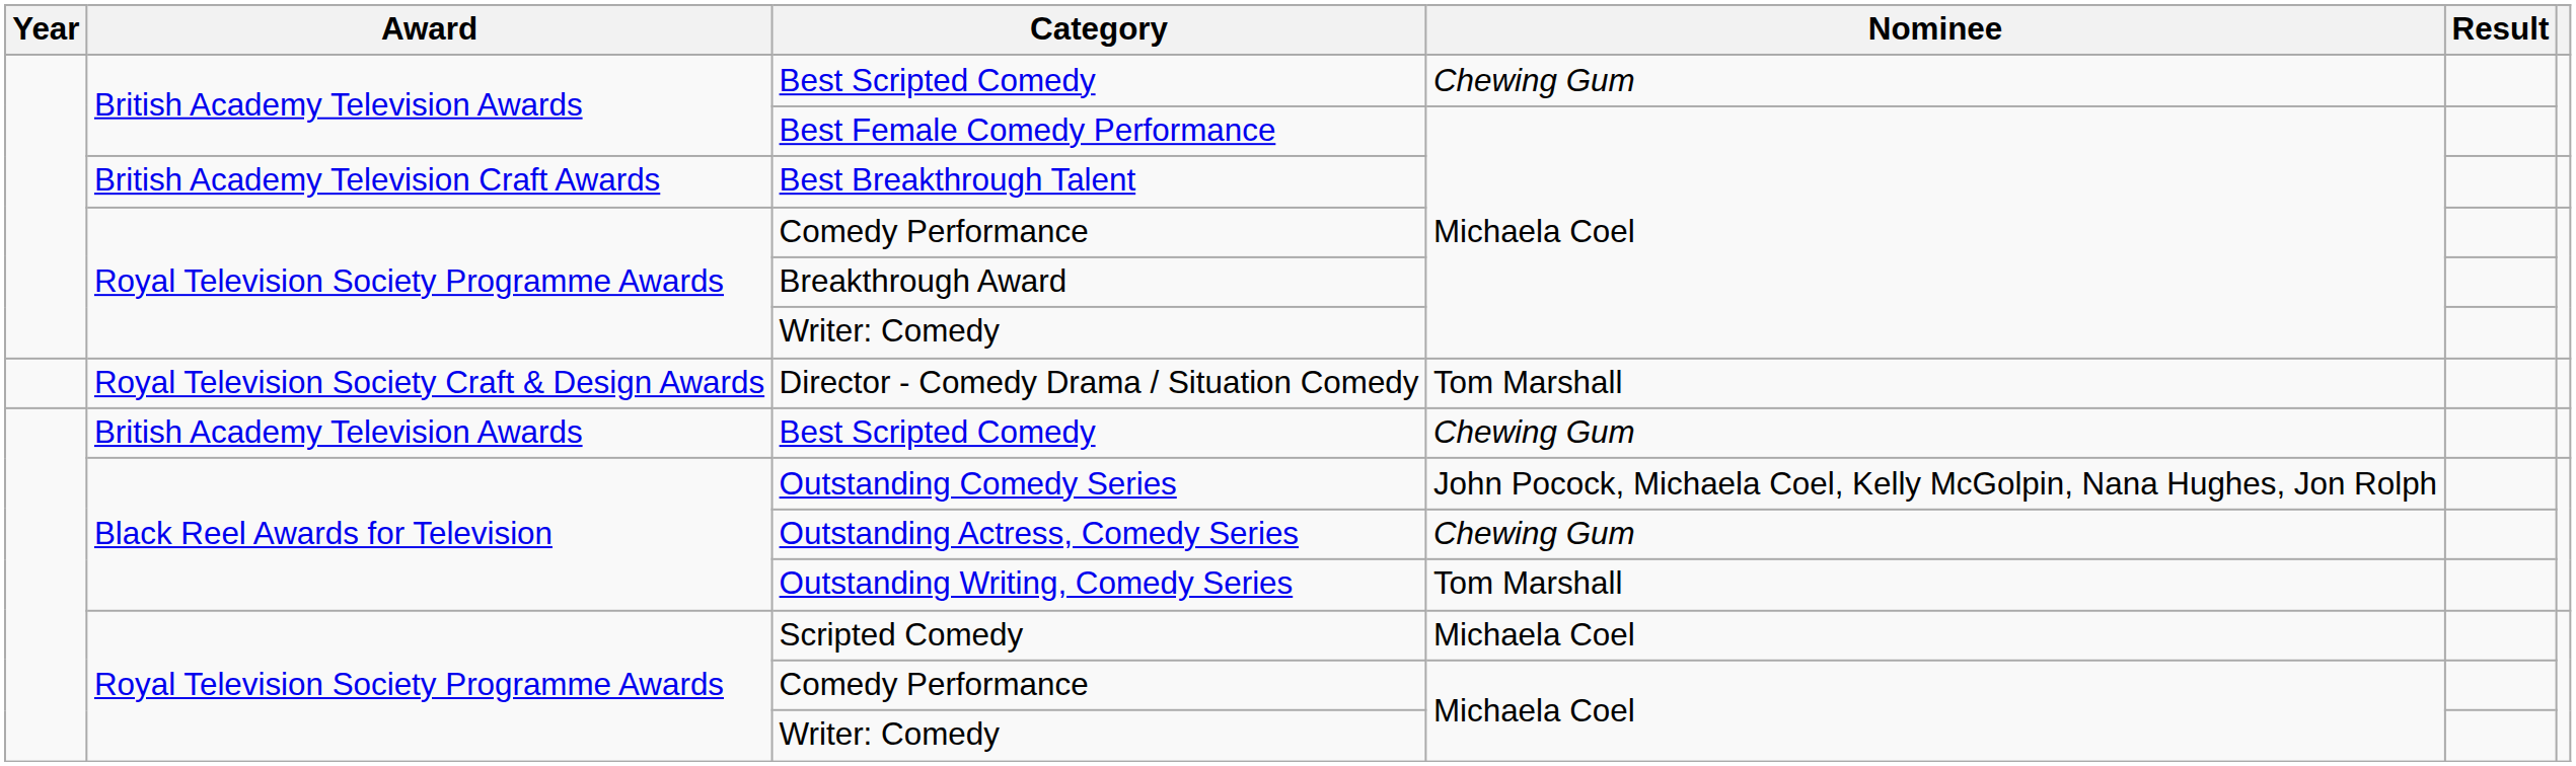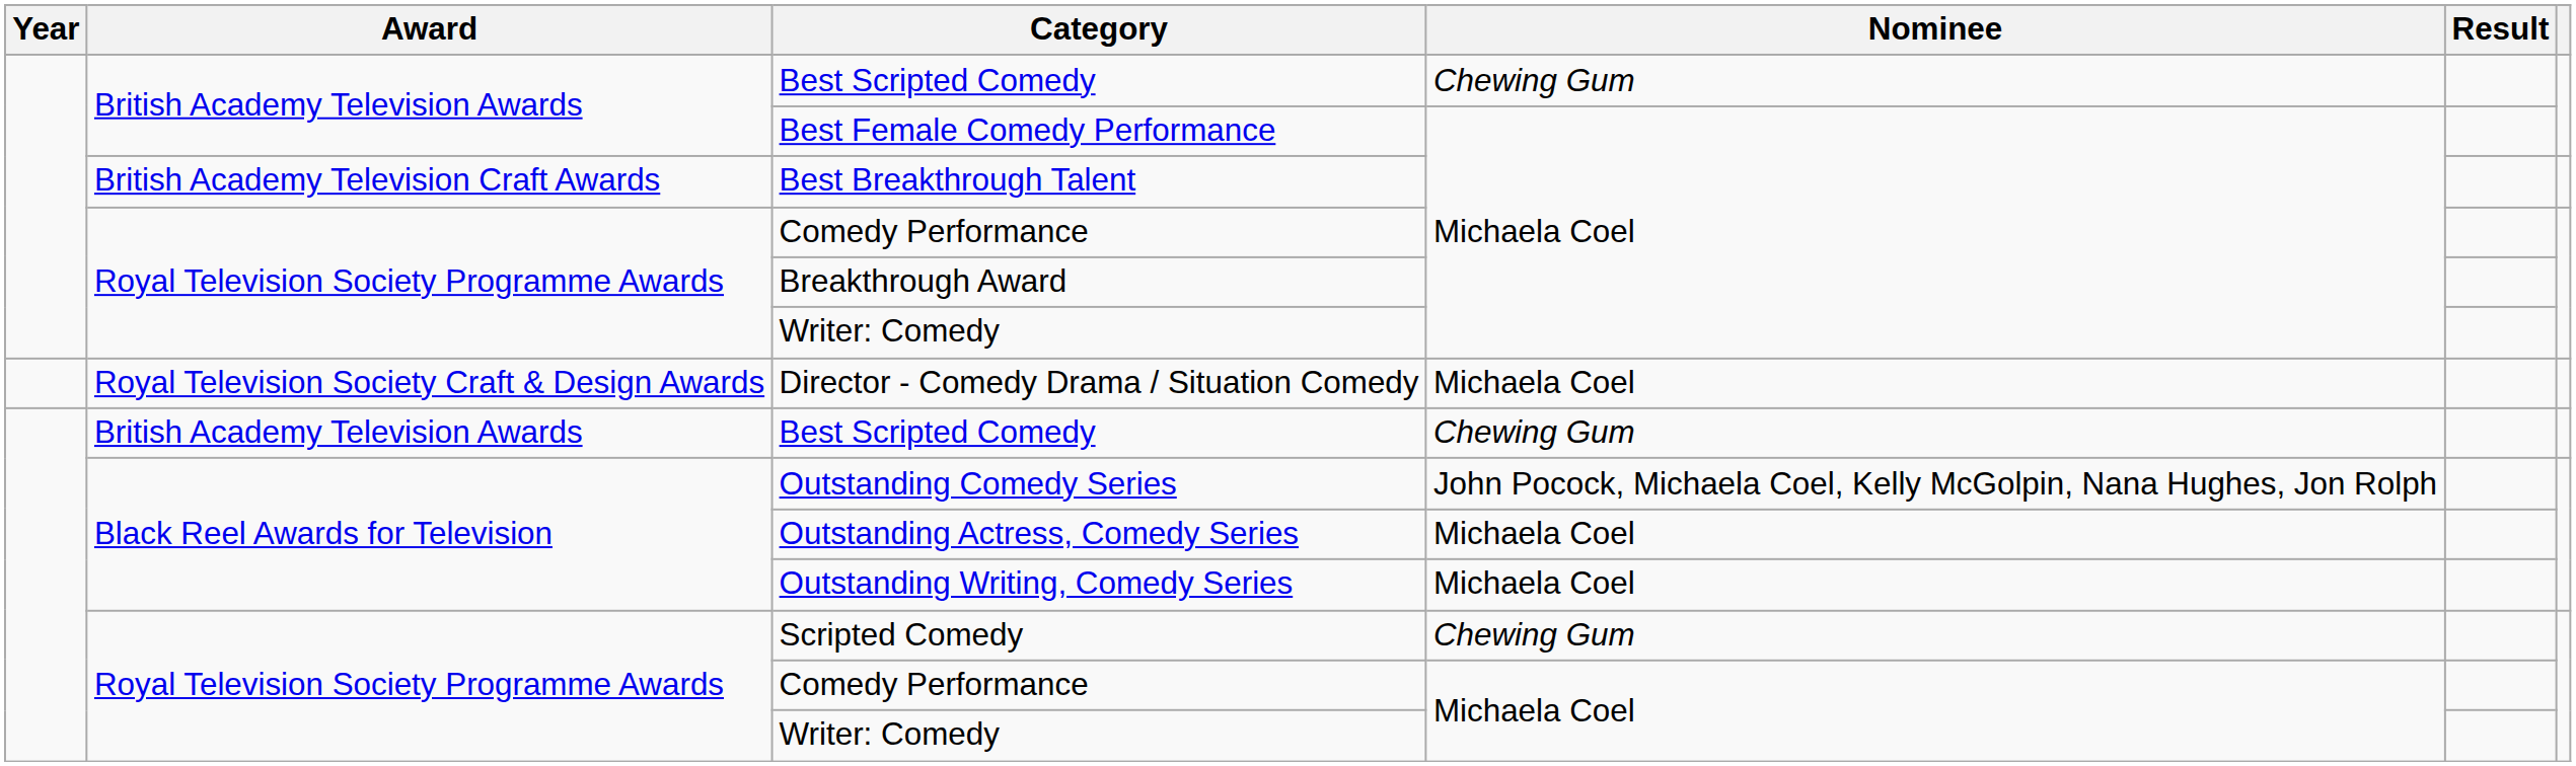Director - Comedy Drama / Situation Comedy | Nominee: Tom Marshall -> Michaela Coel
Outstanding Actress, Comedy Series | Nominee: Chewing Gum -> Michaela Coel
Outstanding Writing, Comedy Series | Nominee: Tom Marshall -> Michaela Coel
Scripted Comedy | Nominee: Michaela Coel -> Chewing Gum
